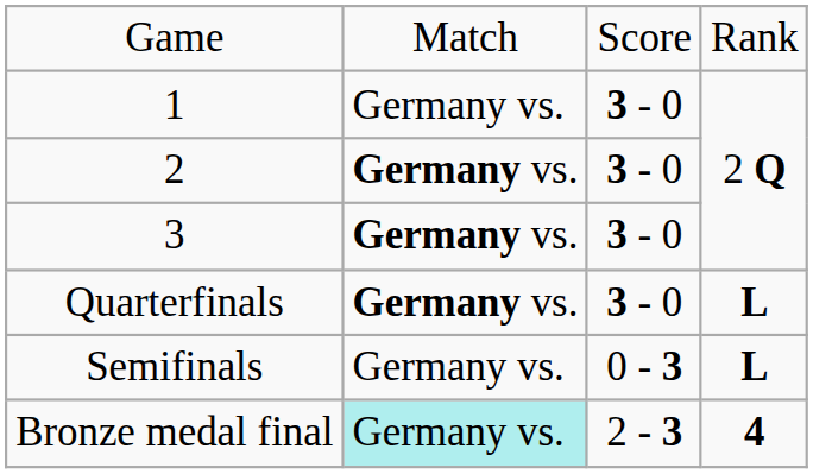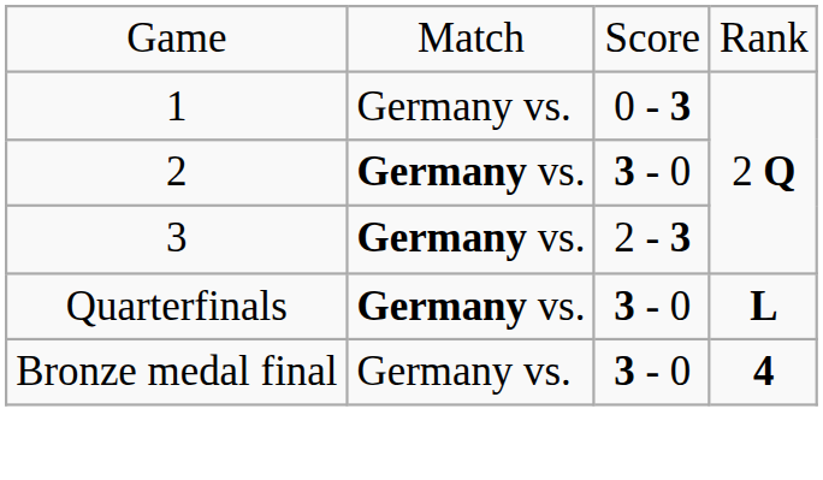1 | column 3: 3 - 0 -> 0 - 3
3 | column 3: 3 - 0 -> 2 - 3
- row: Semifinals | Germany vs. | 0 - 3 | L
Bronze medal final | column 2: paleturquoise background -> no background
Bronze medal final | column 3: 2 - 3 -> 3 - 0
